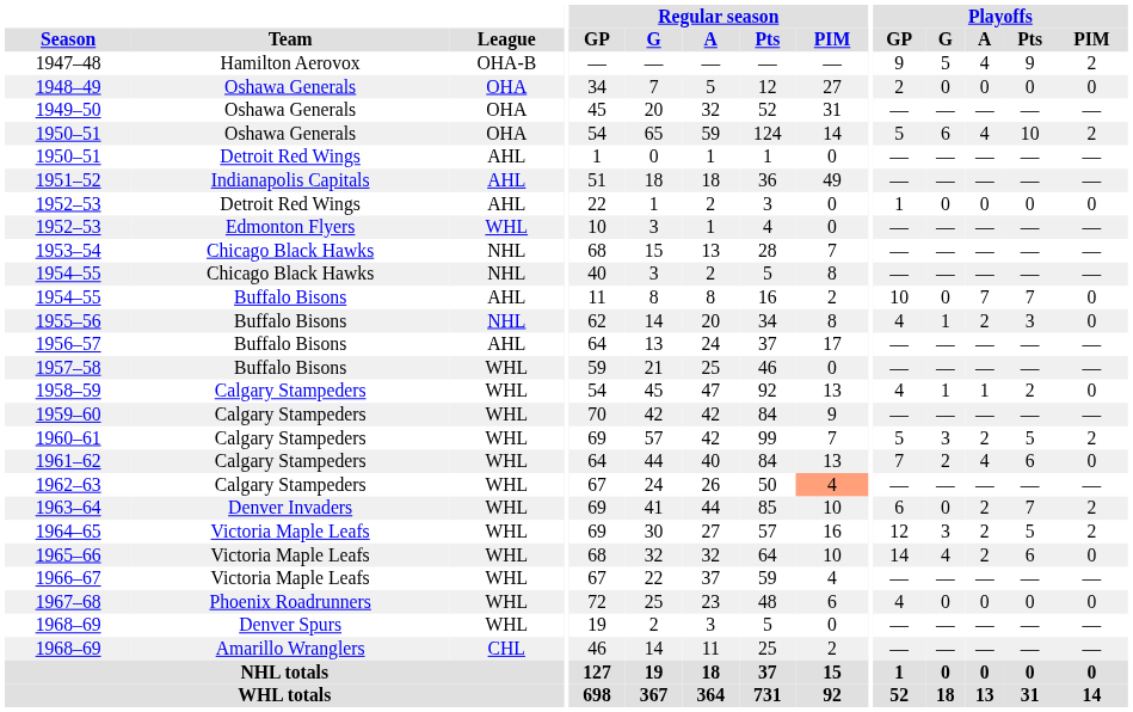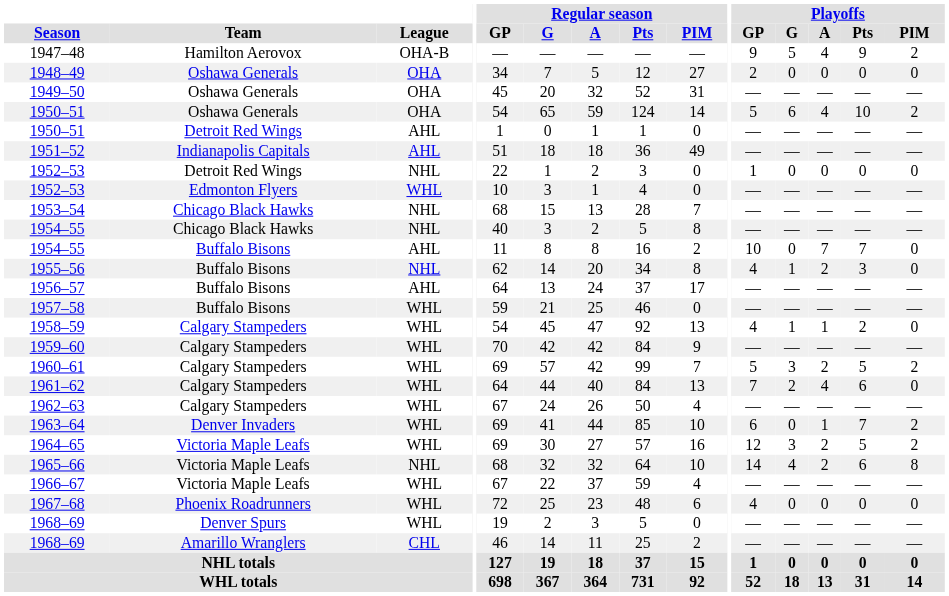1952–53 / Detroit Red Wings | League: AHL -> NHL
1962–63 | Regular season / PIM: lightsalmon background -> no background
1963–64 | Playoffs / A: 2 -> 1
1965–66 | League: WHL -> NHL
1965–66 | Playoffs / PIM: 0 -> 8
